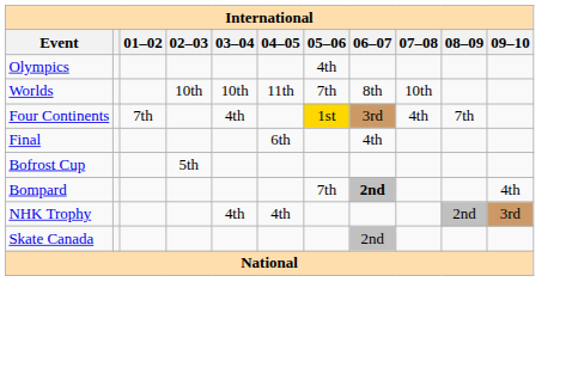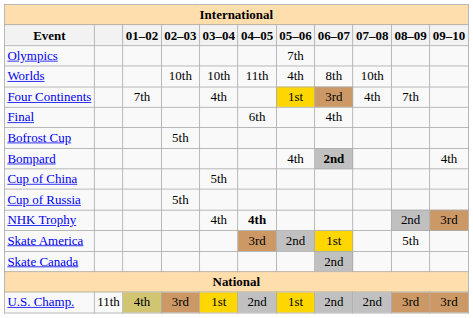Olympics | 05–06: 4th -> 7th
Worlds | 05–06: 7th -> 4th
Bompard | 05–06: 7th -> 4th
+ row: Cup of China | 5th
+ row: Cup of Russia | 5th
NHK Trophy | 04–05: normal -> bold
+ row: Skate America | 3rd | 2nd | 1st | 5th
+ row: U.S. Champ. | 11th | 4th | 3rd | 1st | 2nd | 1st | 2nd | 2nd | 3rd | 3rd
